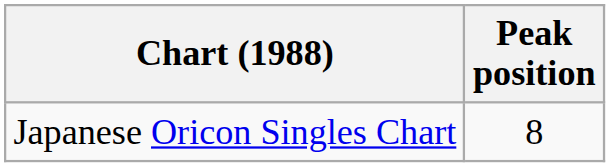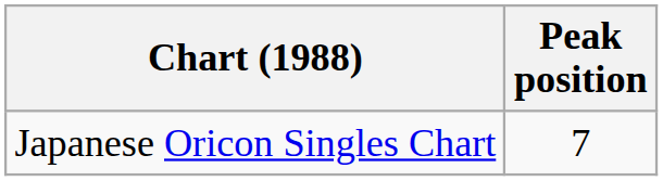Japanese Oricon Singles Chart | Peak position: 8 -> 7
